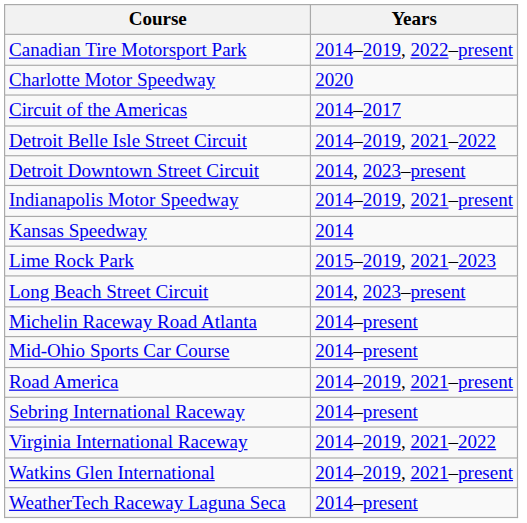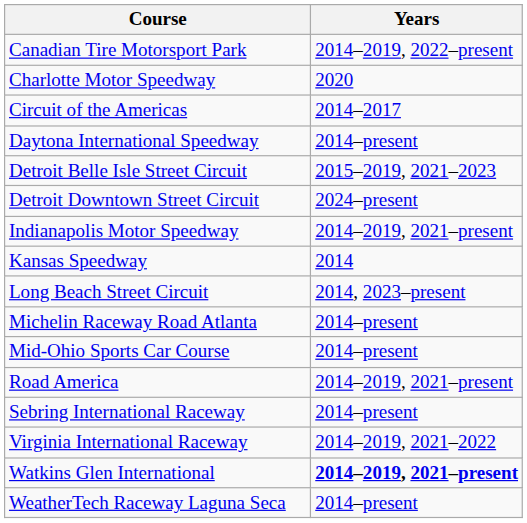+ row: Daytona International Speedway | 2014–present
Detroit Belle Isle Street Circuit | Years: 2014–2019, 2021–2022 -> 2015–2019, 2021–2023
Detroit Downtown Street Circuit | Years: 2014, 2023–present -> 2024–present
- row: Lime Rock Park | 2015–2019, 2021–2023
Watkins Glen International | Years: normal -> bold
